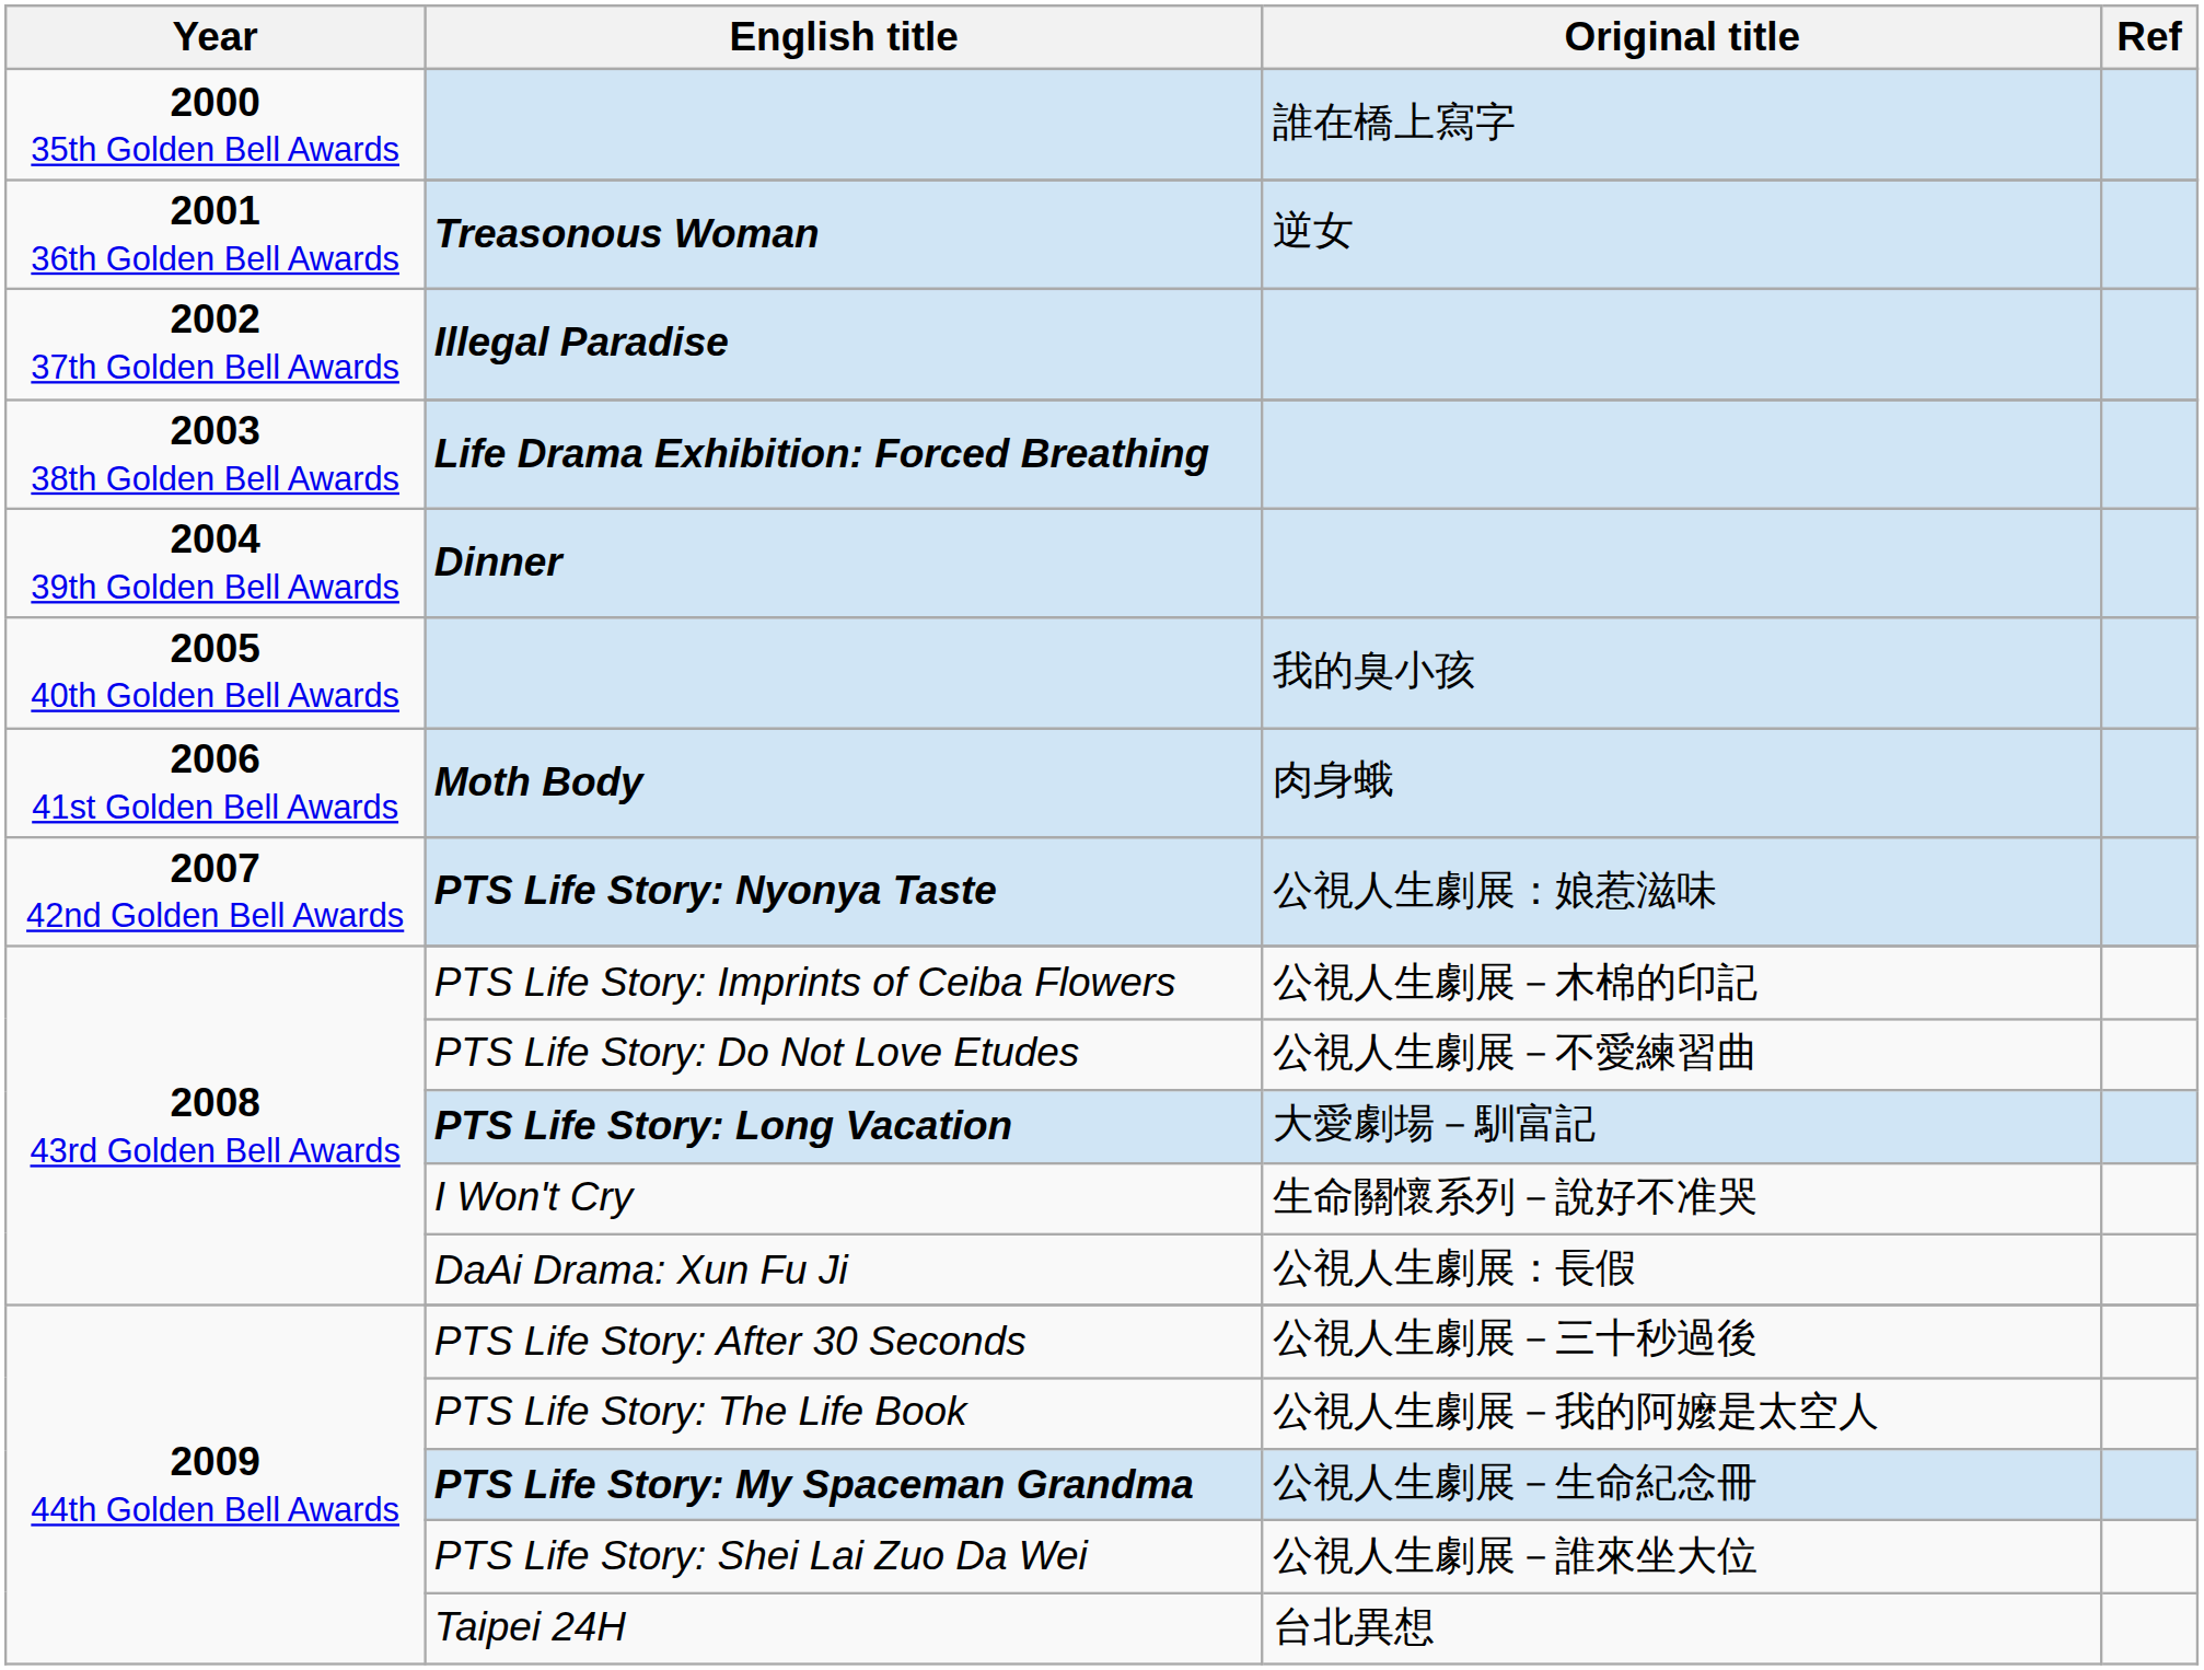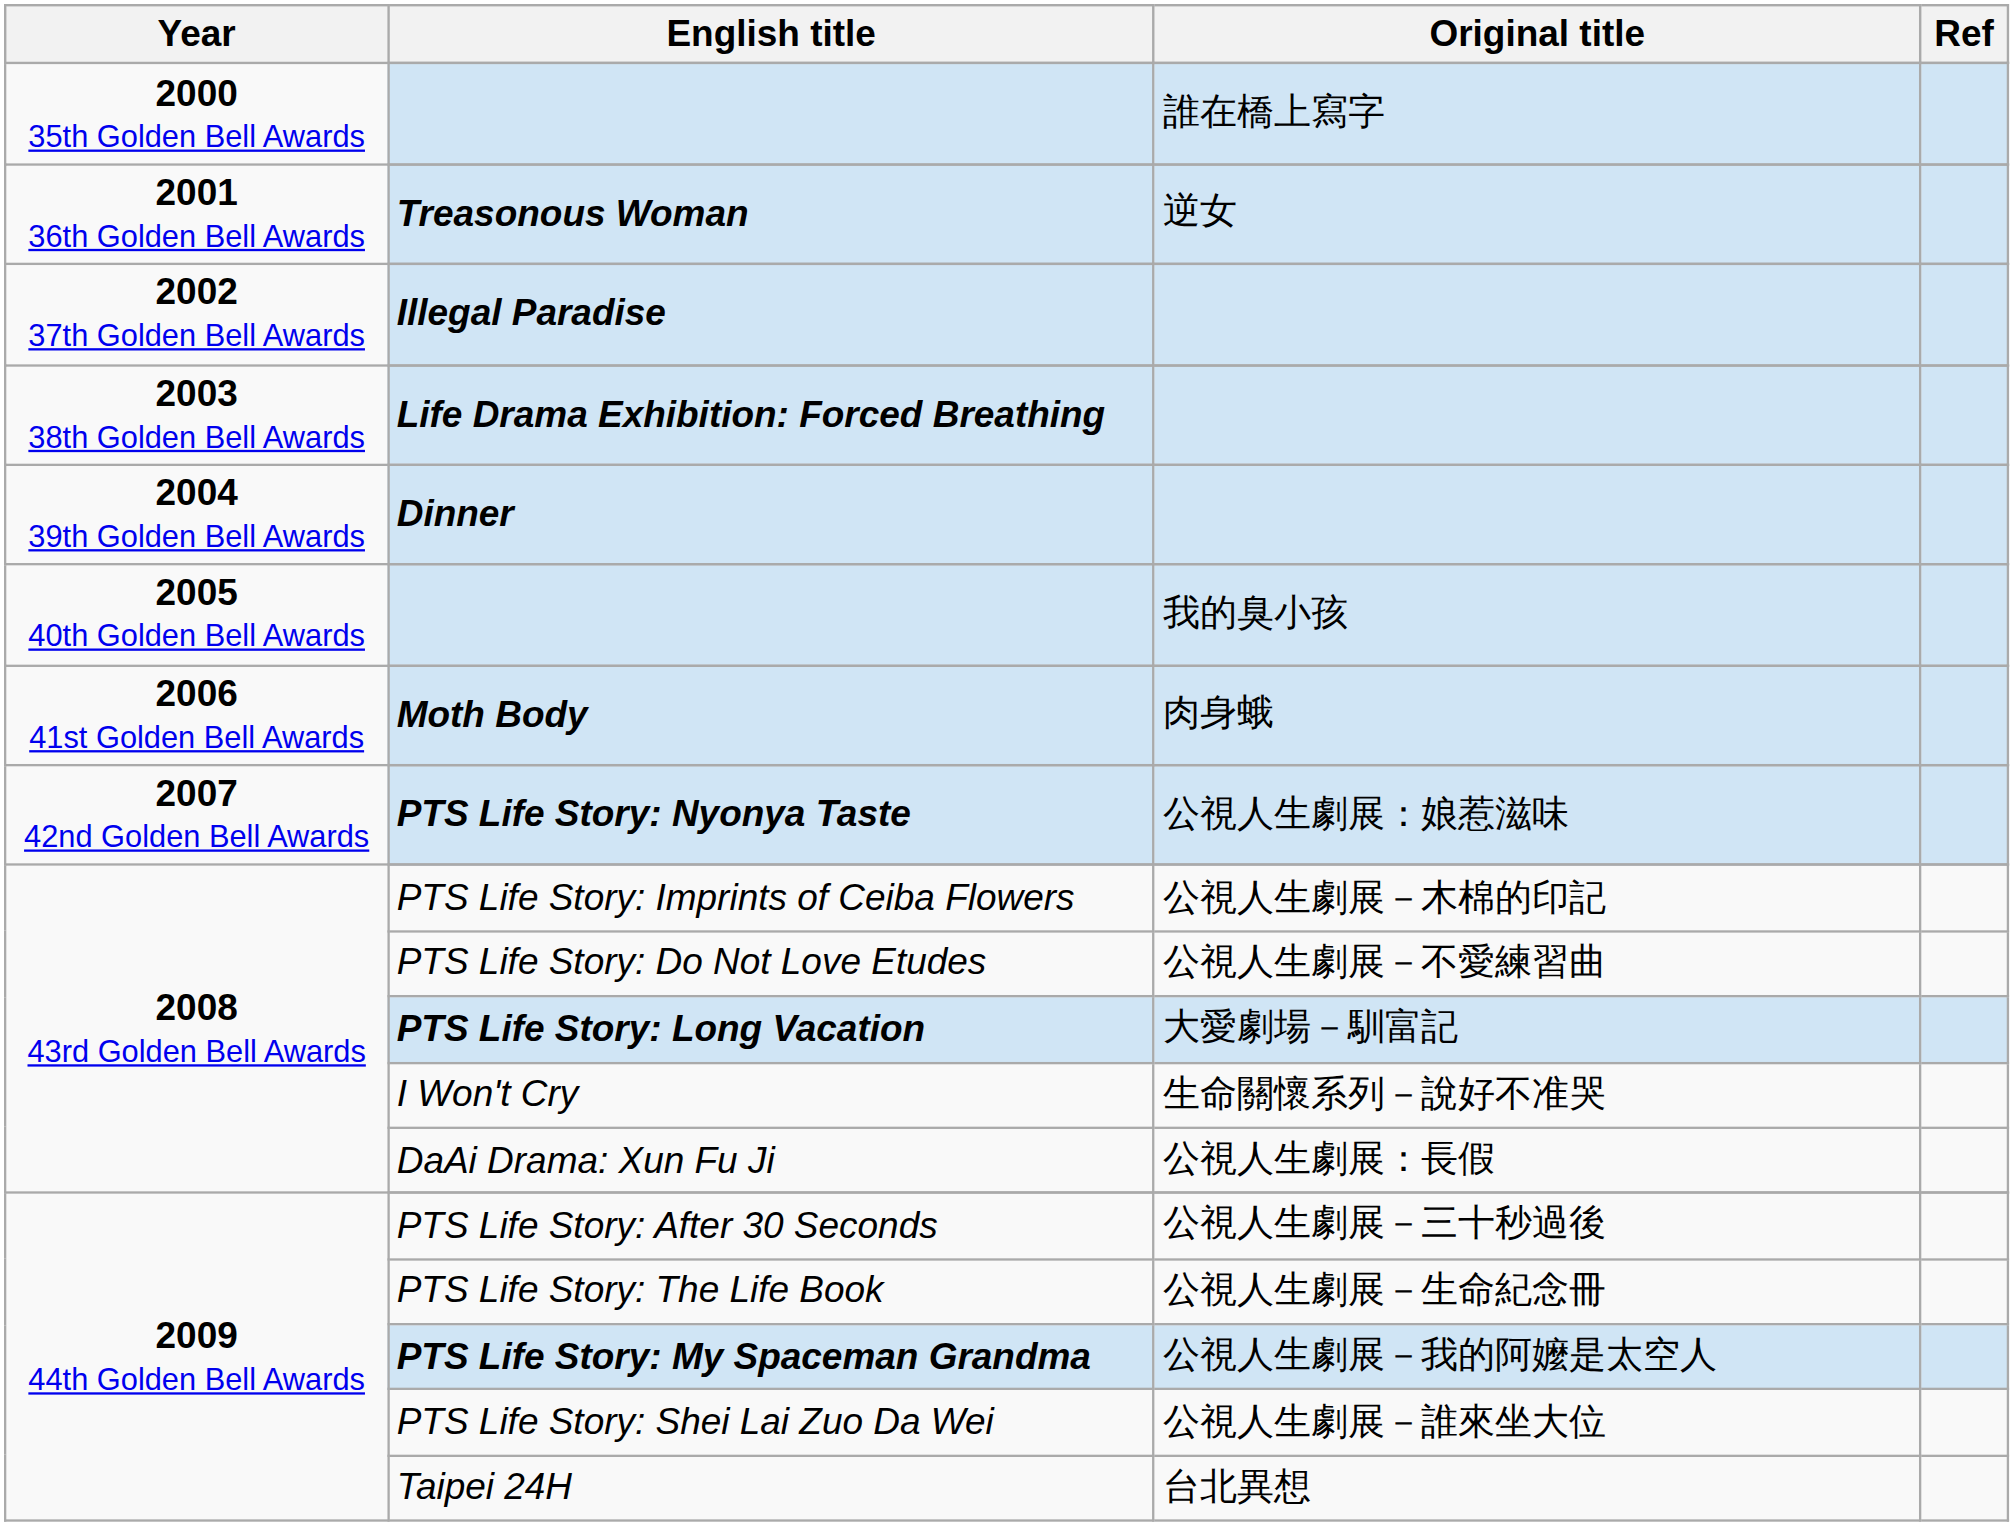PTS Life Story: The Life Book | Original title: 公視人生劇展－我的阿嬤是太空人 -> 公視人生劇展－生命紀念冊
PTS Life Story: My Spaceman Grandma | Original title: 公視人生劇展－生命紀念冊 -> 公視人生劇展－我的阿嬤是太空人
